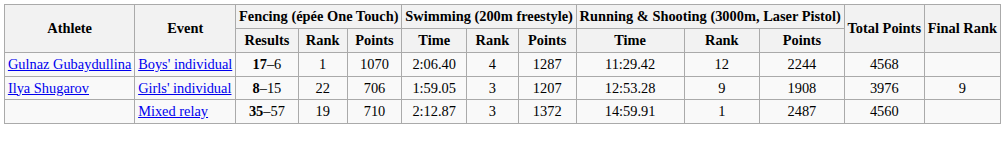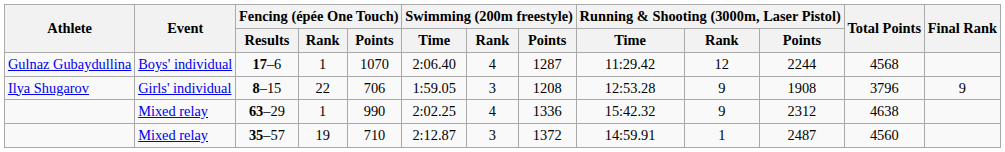8–15 | Swimming (200m freestyle) / Points: 1207 -> 1208
8–15 | Total Points: 3976 -> 3796
+ row: Mixed relay | 63–29 | 1 | 990 | 2:02.25 | 4 | 1336 | 15:42.32 | 9 | 2312 | 4638
